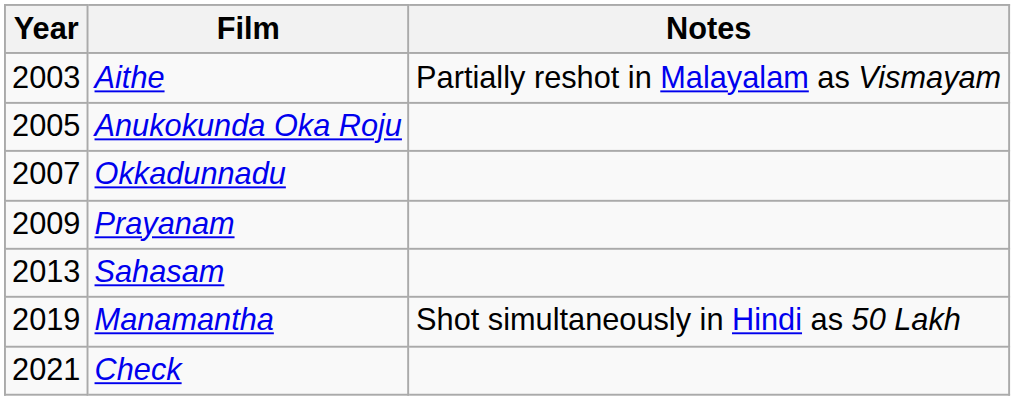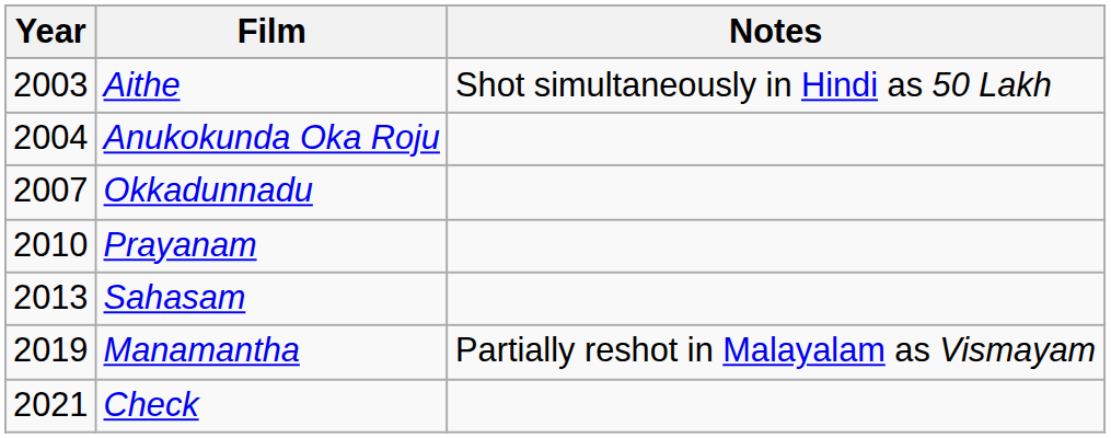Aithe | Notes: Partially reshot in Malayalam as Vismayam -> Shot simultaneously in Hindi as 50 Lakh
Anukokunda Oka Roju | Year: 2005 -> 2004
Prayanam | Year: 2009 -> 2010
Manamantha | Notes: Shot simultaneously in Hindi as 50 Lakh -> Partially reshot in Malayalam as Vismayam
